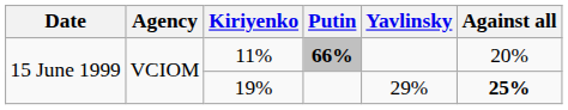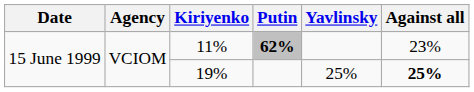11% | Putin: 66% -> 62%
11% | Against all: 20% -> 23%
19% | Yavlinsky: 29% -> 25%
